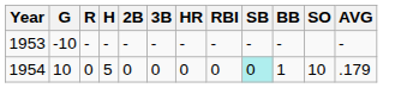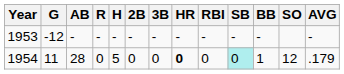+ column: AB | - | 28
1953 | G: -10 -> -12
1954 | G: 10 -> 11
1954 | HR: normal -> bold
1954 | SO: 10 -> 12
